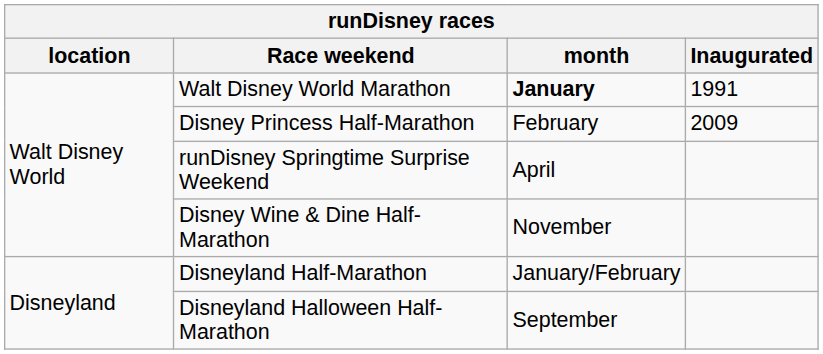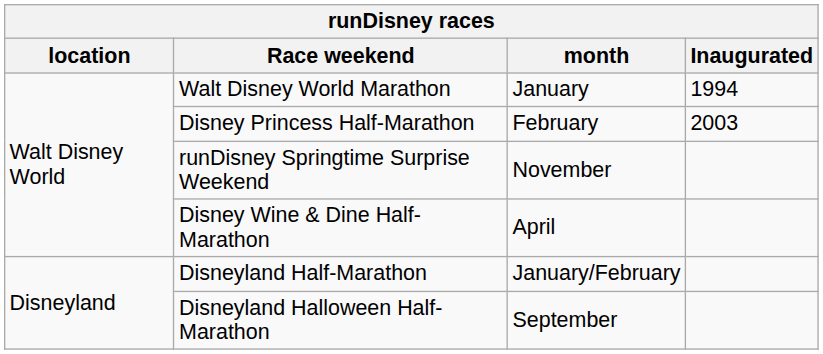Walt Disney World Marathon | month: bold -> normal
Walt Disney World Marathon | Inaugurated: 1991 -> 1994
Disney Princess Half-Marathon | Inaugurated: 2009 -> 2003
runDisney Springtime Surprise Weekend | month: April -> November
Disney Wine & Dine Half-Marathon | month: November -> April
